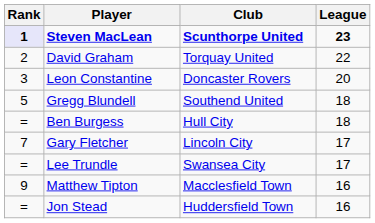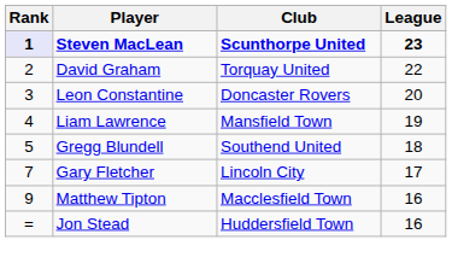+ row: 4 | Liam Lawrence | Mansfield Town | 19
- row: = | Ben Burgess | Hull City | 18
- row: = | Lee Trundle | Swansea City | 17
